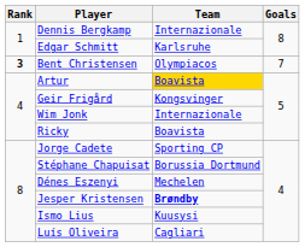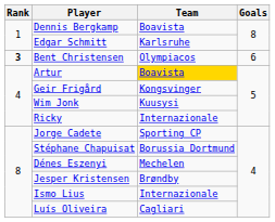Dennis Bergkamp | Team: Internazionale -> Boavista
Bent Christensen | Goals: 7 -> 6
Wim Jonk | Team: Internazionale -> Kuusysi
Ricky | Team: Boavista -> Internazionale
Jesper Kristensen | Team: bold -> normal
Ismo Lius | Team: Kuusysi -> Internazionale
